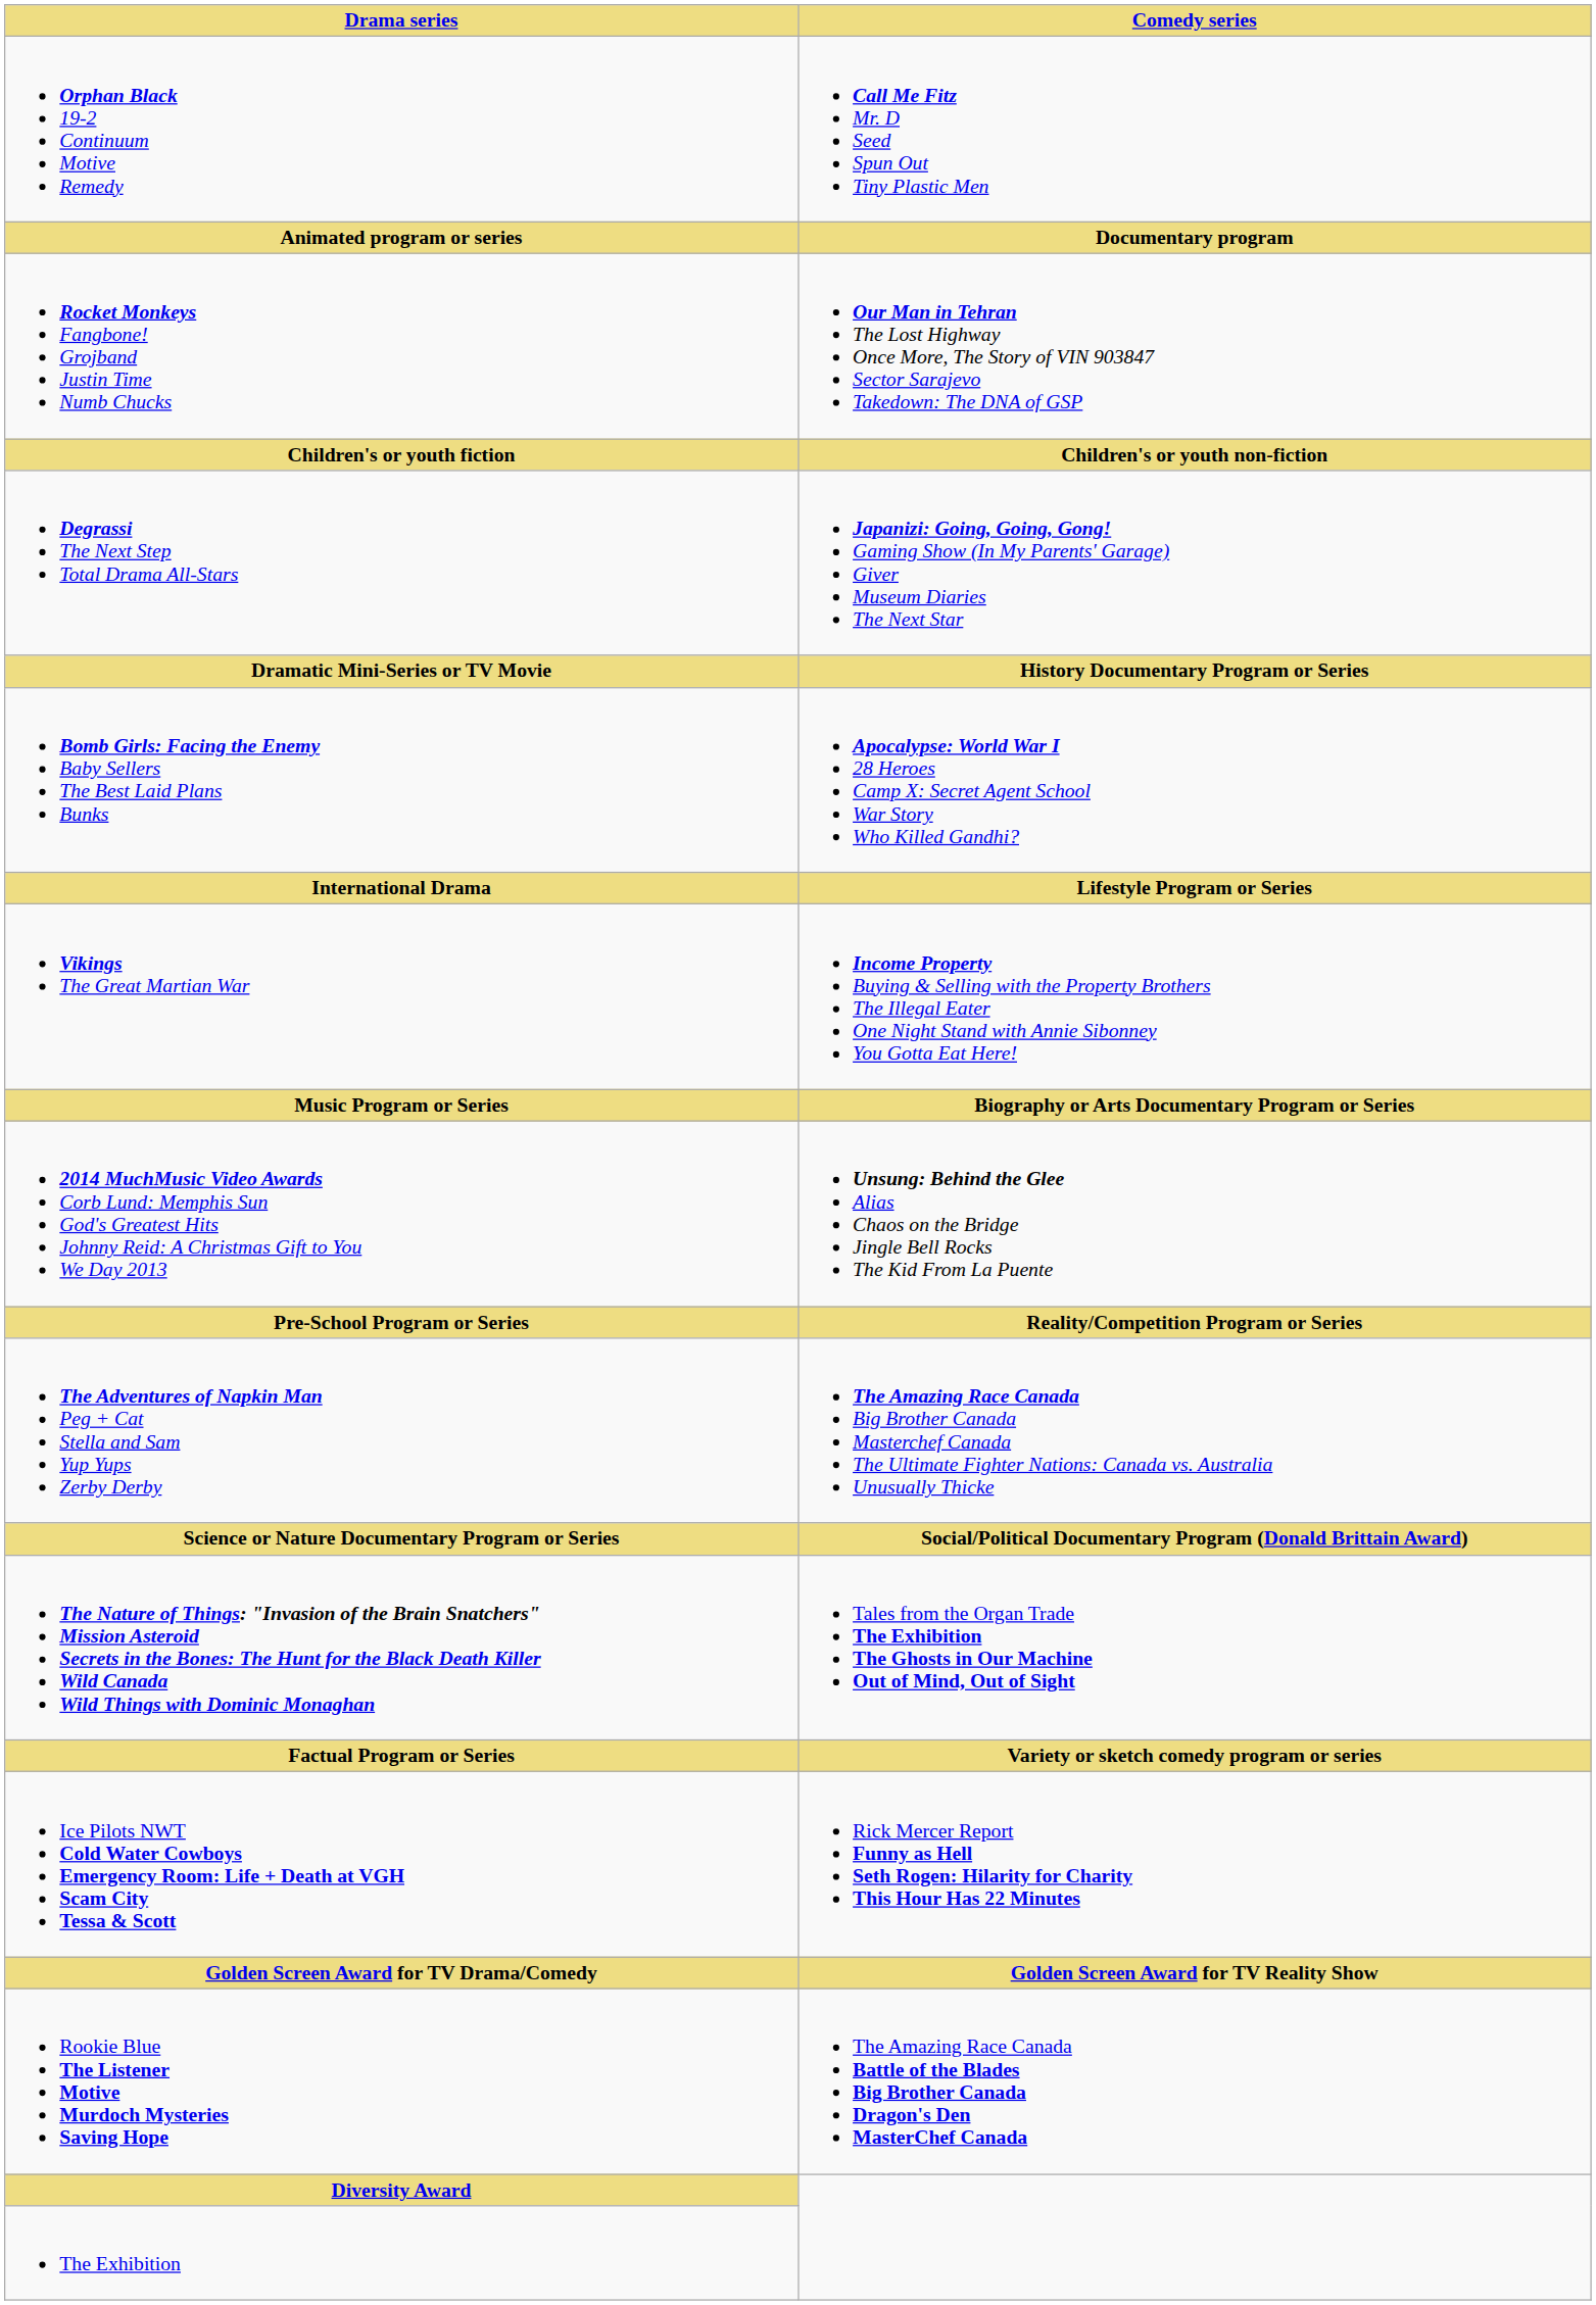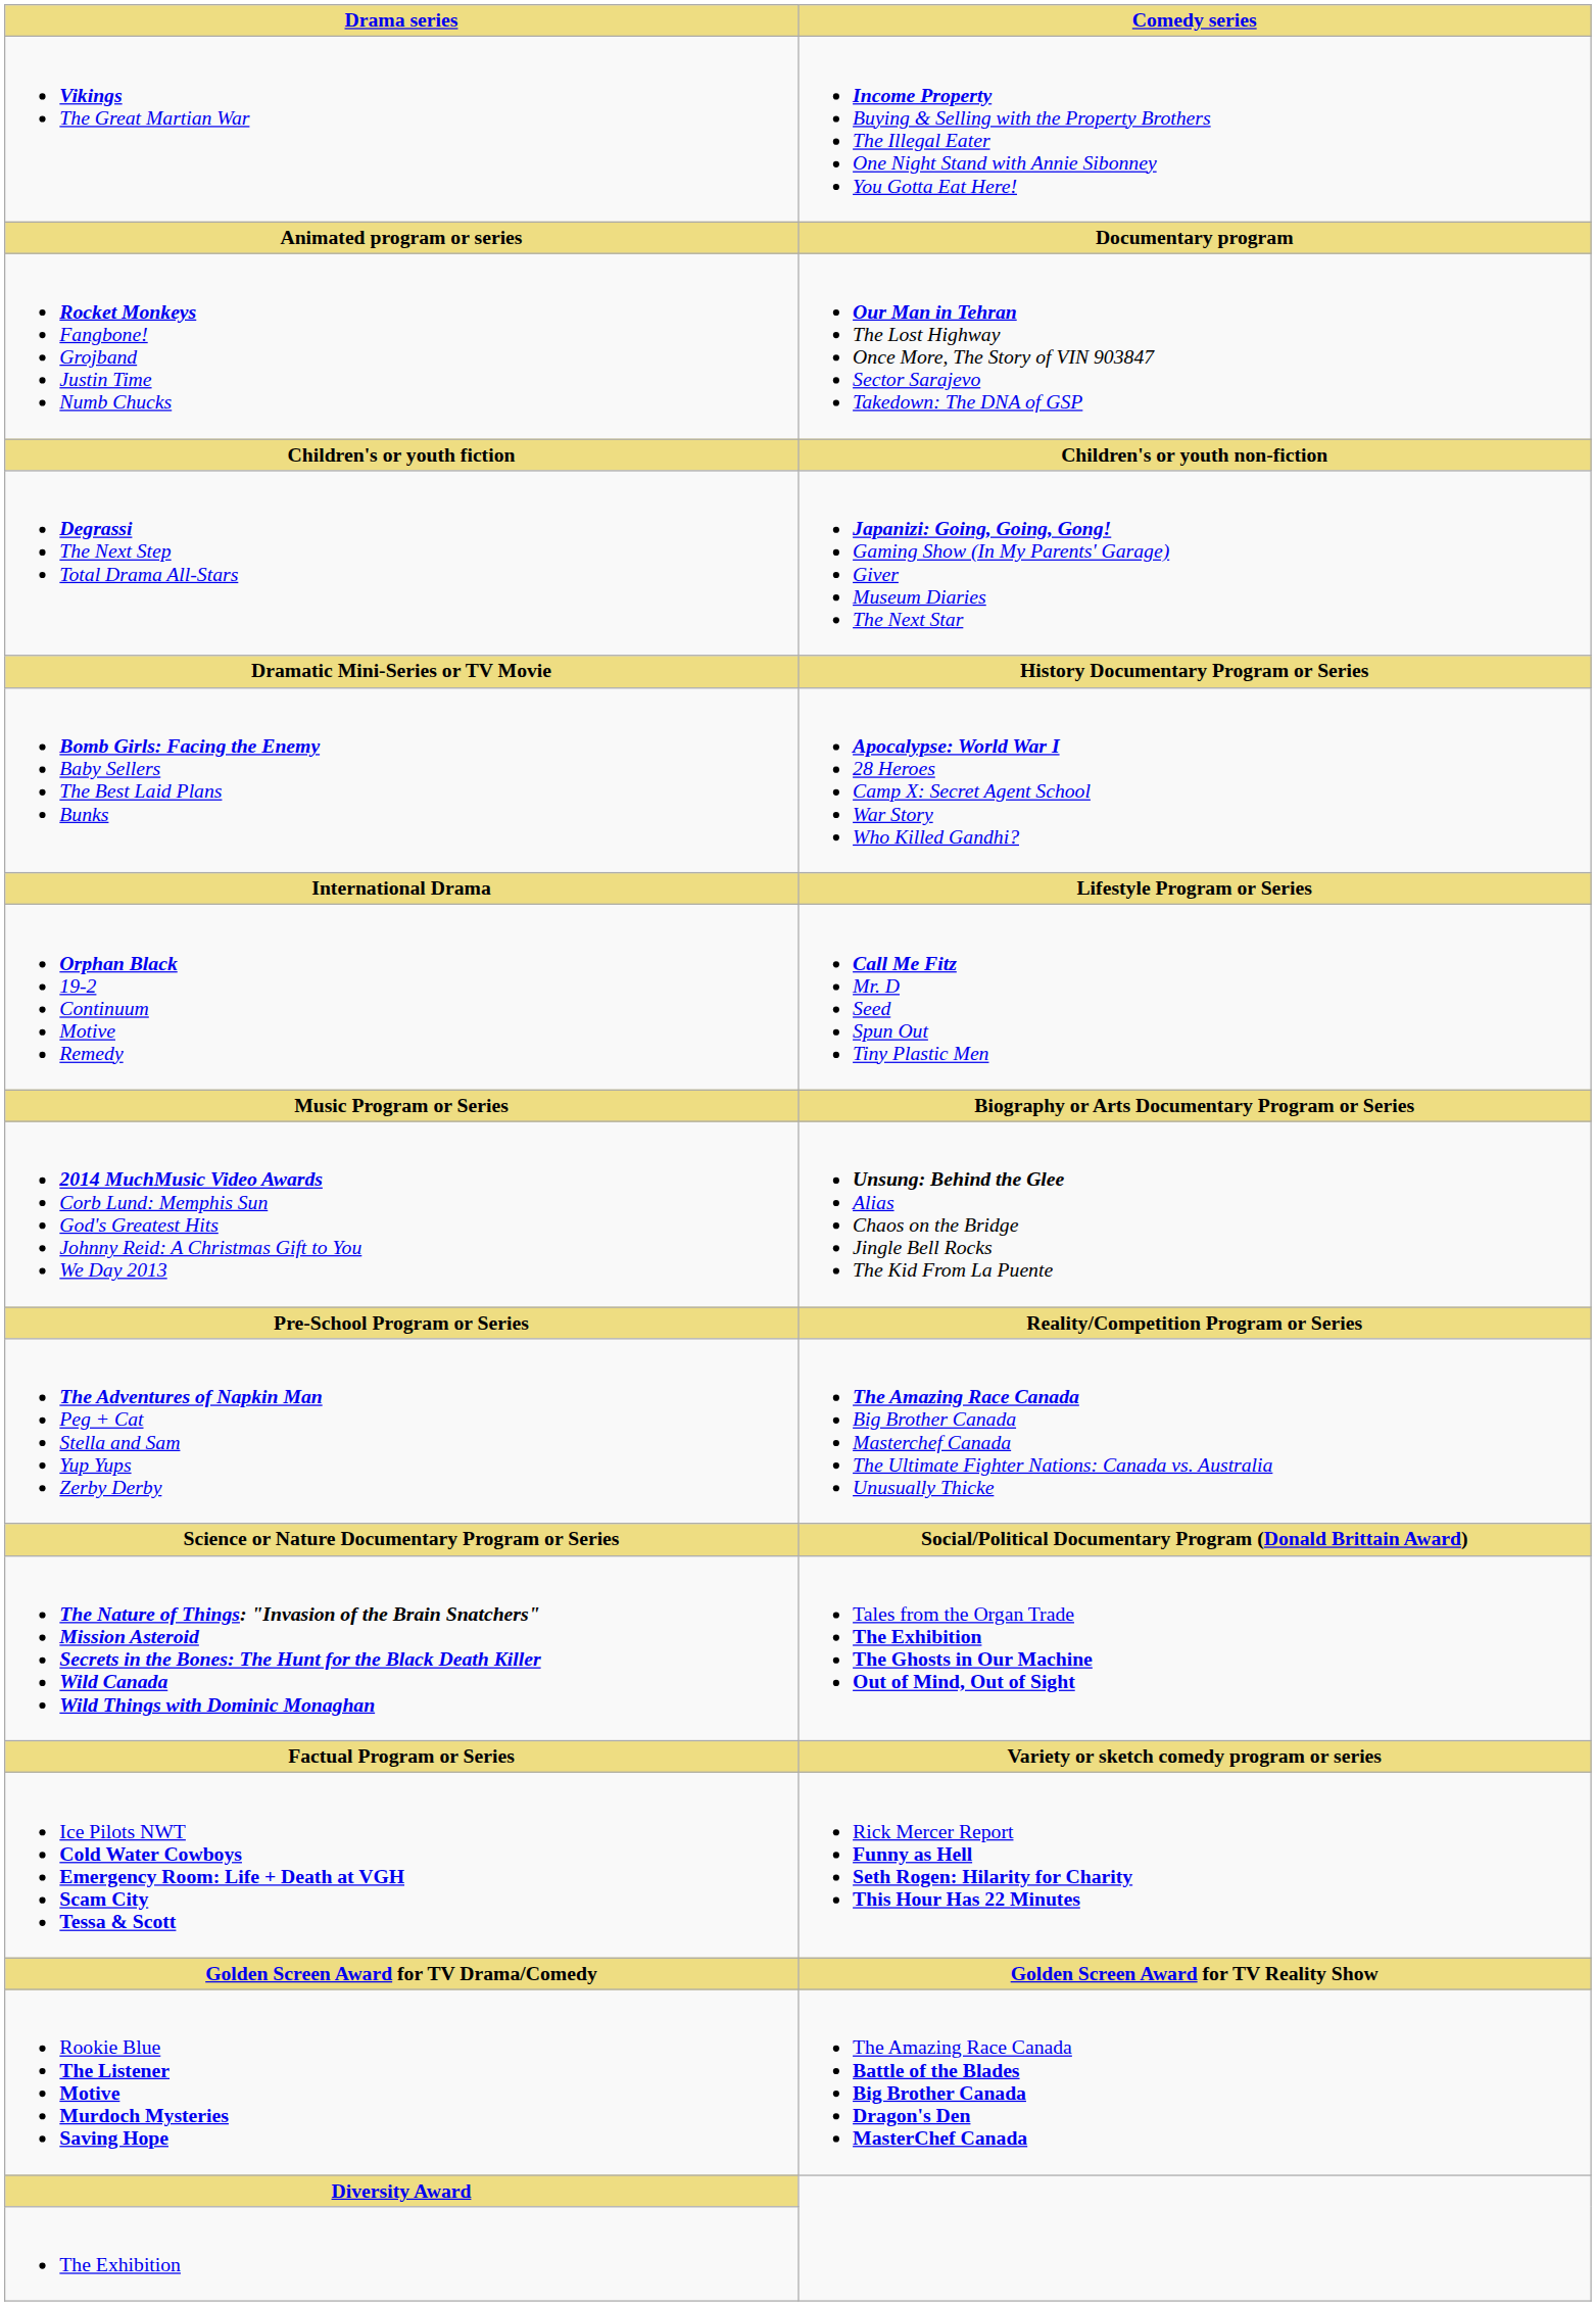rows swapped: Orphan Black 19-2 Continuum Motive Remedy <-> Vikings The Great Martian War
